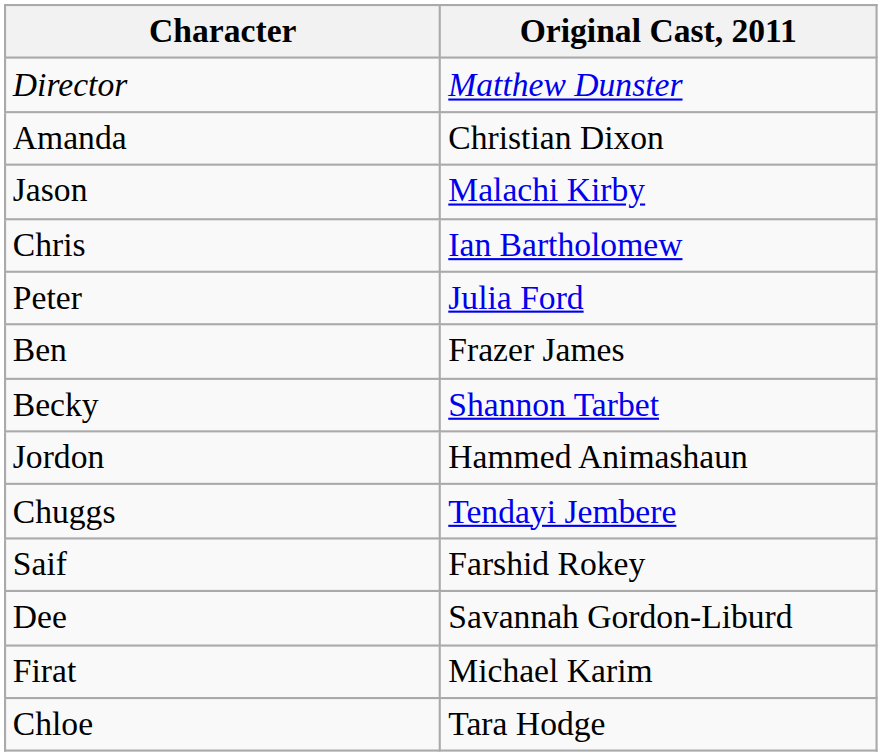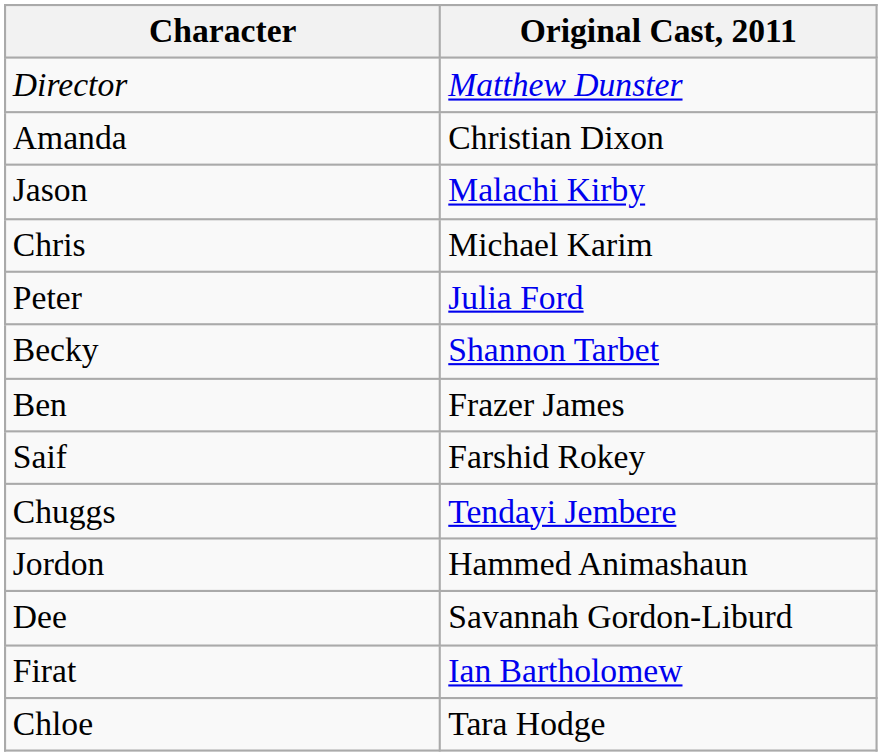Chris | Original Cast, 2011: Ian Bartholomew -> Michael Karim
rows swapped: Ben <-> Becky
rows swapped: Saif <-> Jordon
Firat | Original Cast, 2011: Michael Karim -> Ian Bartholomew
